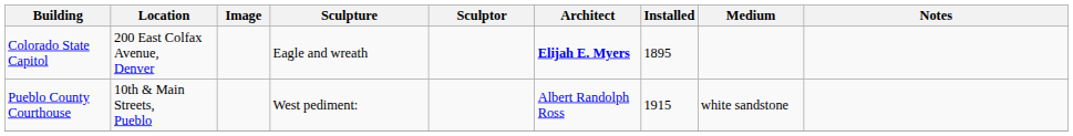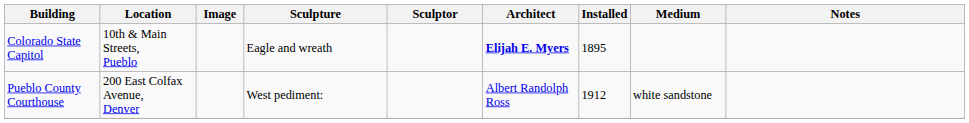Colorado State Capitol | Location: 200 East Colfax Avenue, Denver -> 10th & Main Streets, Pueblo
Pueblo County Courthouse | Location: 10th & Main Streets, Pueblo -> 200 East Colfax Avenue, Denver
Pueblo County Courthouse | Installed: 1915 -> 1912
